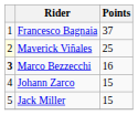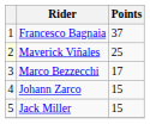Marco Bezzecchi | column 1: bold -> normal
Marco Bezzecchi | Points: 16 -> 17
